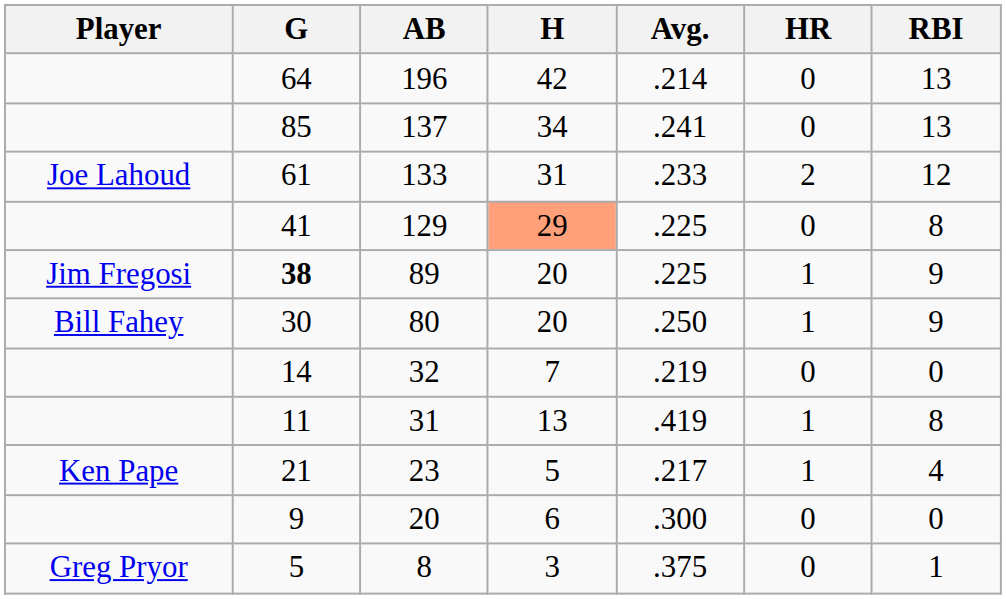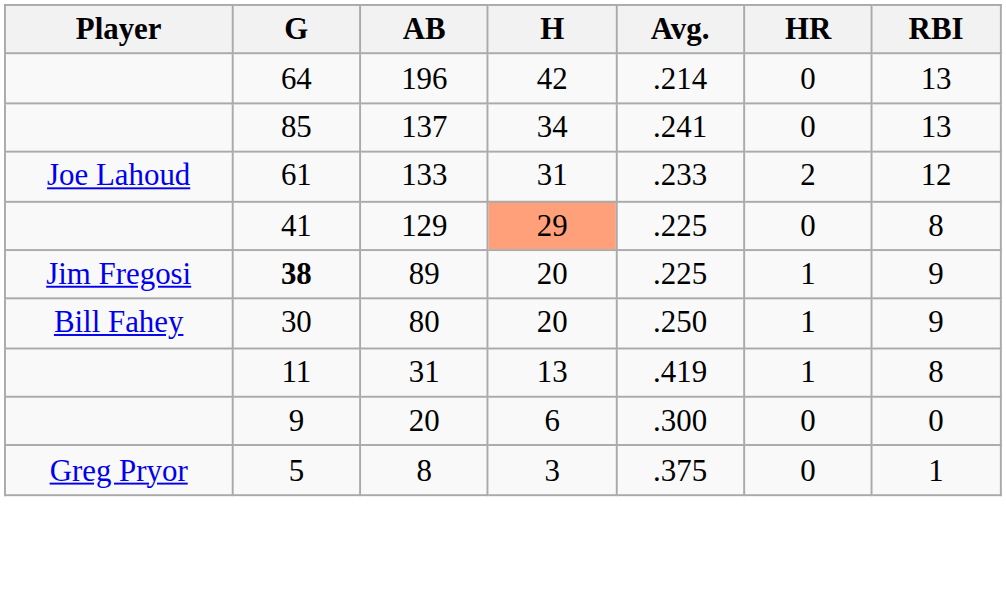- row: 14 | 32 | 7 | .219 | 0 | 0
- row: Ken Pape | 21 | 23 | 5 | .217 | 1 | 4
